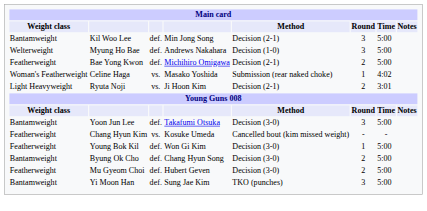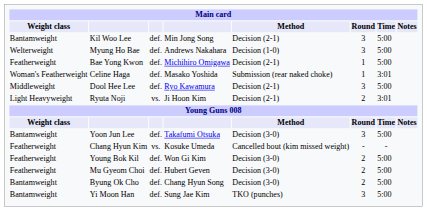Bae Yong Kwon | Round: 2 -> 1
Celine Haga | column 3: vs. -> def.
Celine Haga | Time: 4:02 -> 3:01
+ row: Middleweight | Dool Hee Lee | def. | Ryo Kawamura | Decision (2-1) | 3 | 5:00
Young Bok Kil | Round: 1 -> 2
rows swapped: Mu Gyeom Choi <-> Byung Ok Cho
